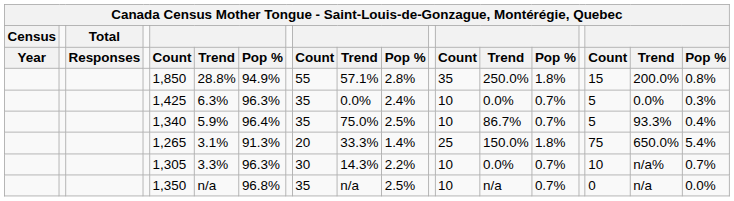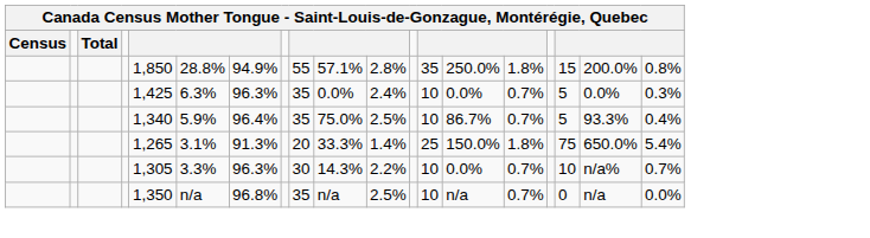- row: Year | Responses | Count | Trend | Pop % | Count | Trend | Pop % | Count | Trend | Pop % | Count | Trend | Pop %
